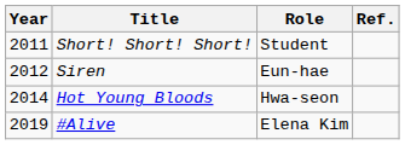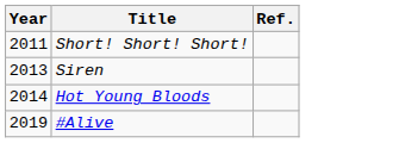- column: Role | Student | Eun-hae | Hwa-seon | Elena Kim
Siren | Year: 2012 -> 2013
